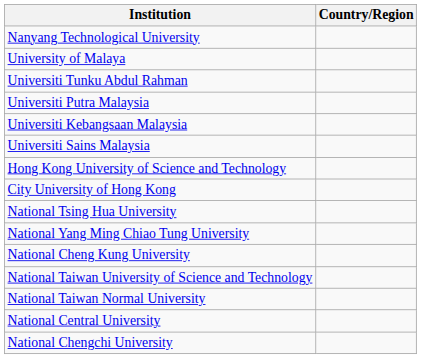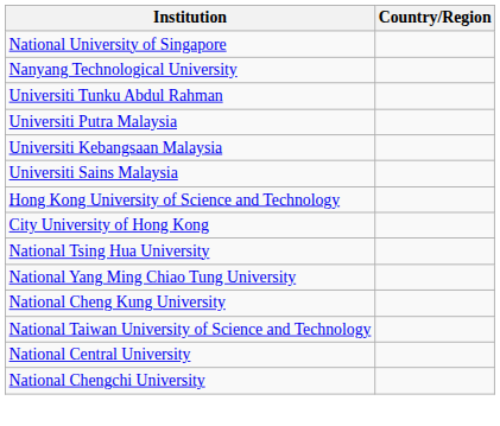+ row: National University of Singapore
- row: University of Malaya
- row: National Taiwan Normal University
